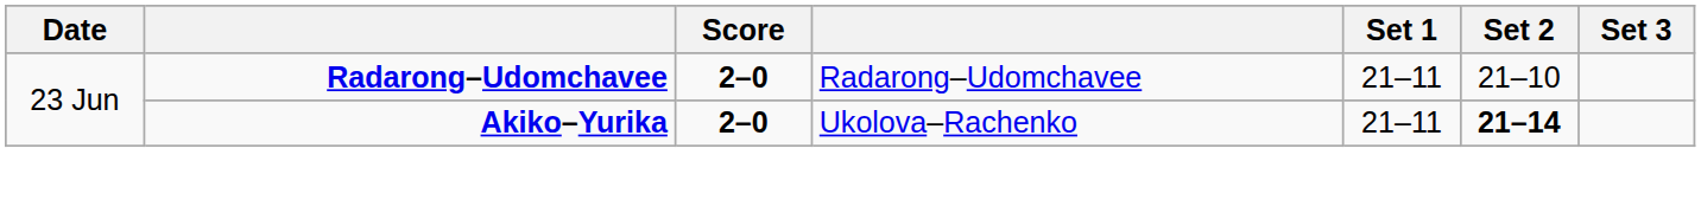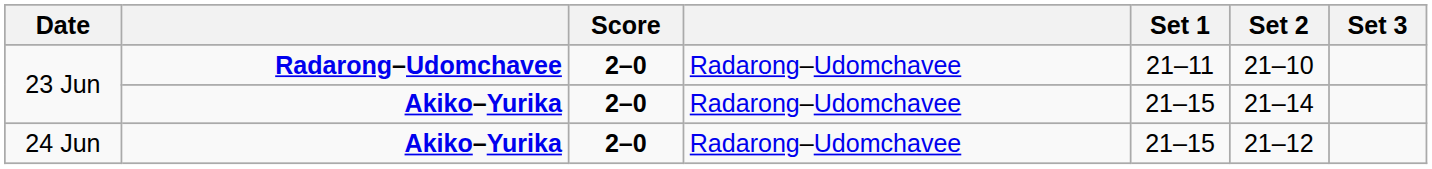23 Jun / Akiko–Yurika | column 4: Ukolova–Rachenko -> Radarong–Udomchavee
23 Jun / Akiko–Yurika | Set 1: 21–11 -> 21–15
23 Jun / Akiko–Yurika | Set 2: bold -> normal
+ row: 24 Jun | Akiko–Yurika | 2–0 | Radarong–Udomchavee | 21–15 | 21–12
